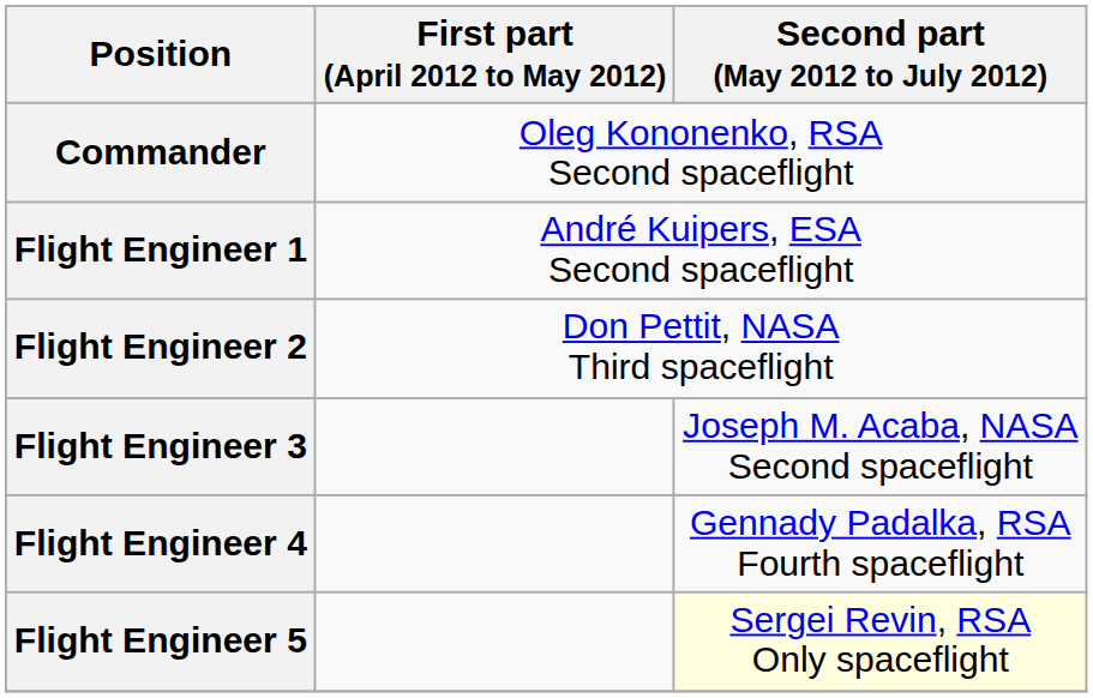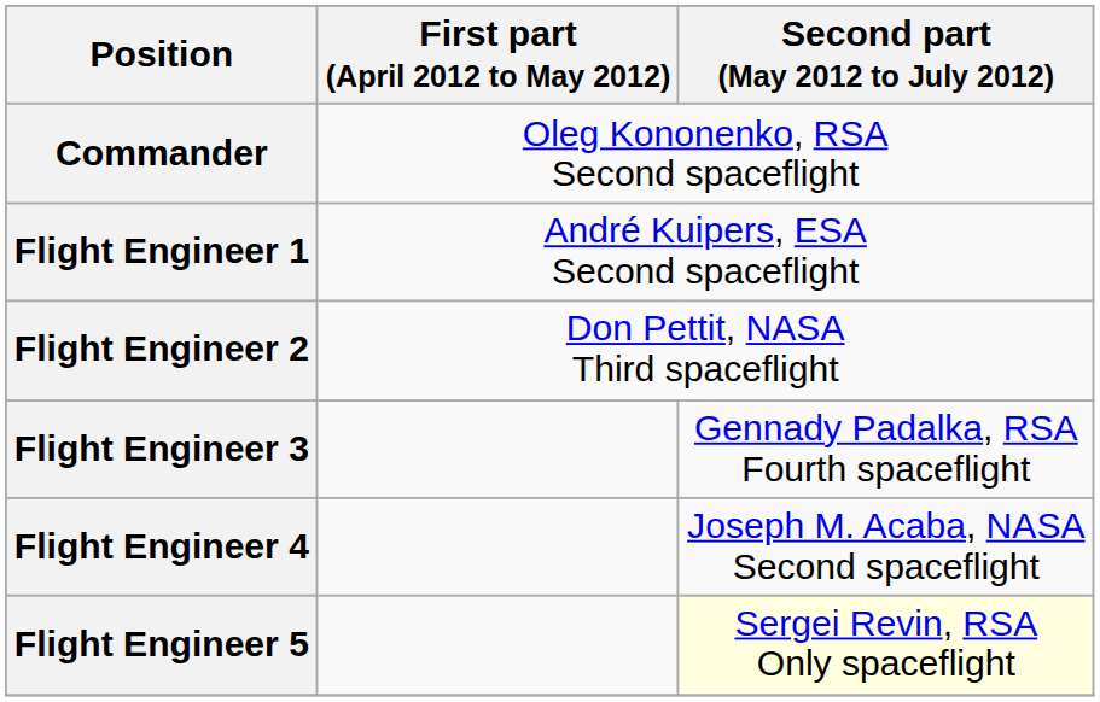Flight Engineer 3 | Second part (May 2012 to July 2012): Joseph M. Acaba, NASA Second spaceflight -> Gennady Padalka, RSA Fourth spaceflight
Flight Engineer 4 | Second part (May 2012 to July 2012): Gennady Padalka, RSA Fourth spaceflight -> Joseph M. Acaba, NASA Second spaceflight
